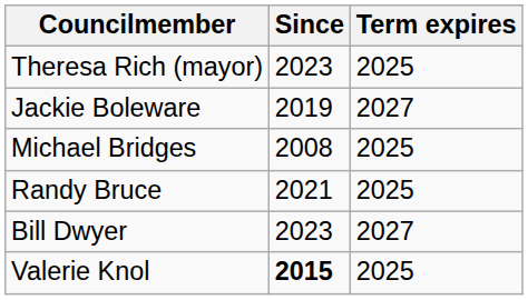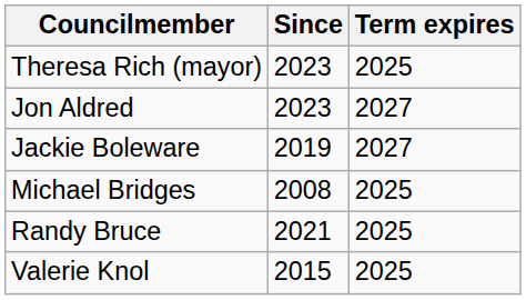+ row: Jon Aldred | 2023 | 2027
- row: Bill Dwyer | 2023 | 2027
Valerie Knol | Since: bold -> normal
